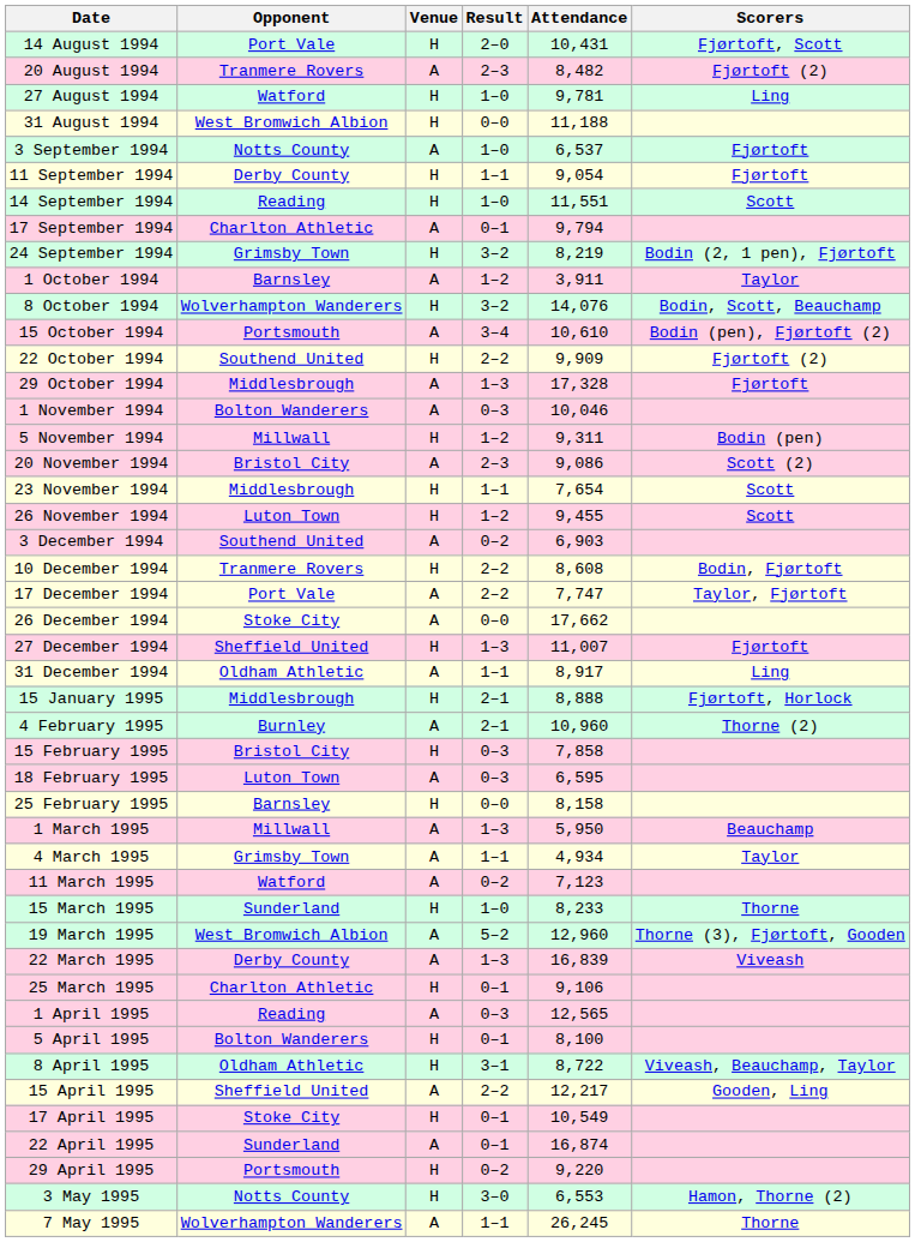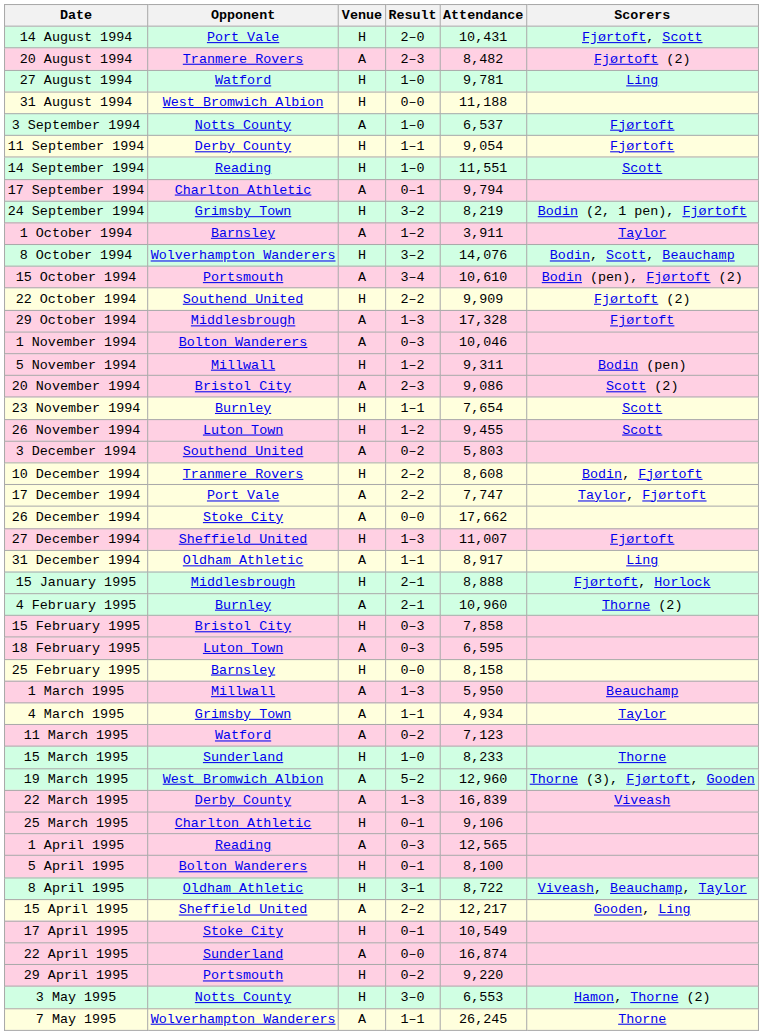23 November 1994 | Opponent: Middlesbrough -> Burnley
3 December 1994 | Attendance: 6,903 -> 5,803
22 April 1995 | Result: 0–1 -> 0–0
